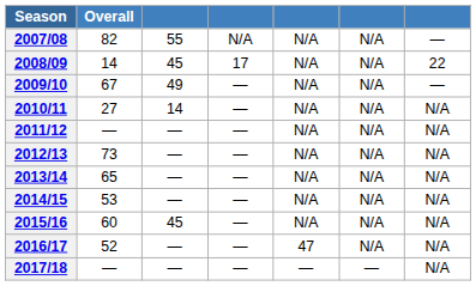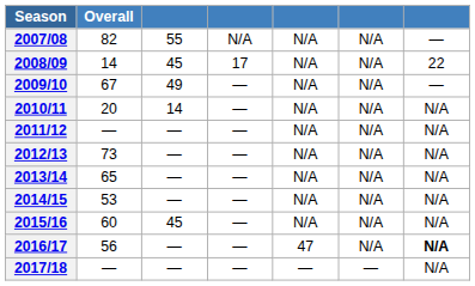2010/11 | Overall: 27 -> 20
2016/17 | Overall: 52 -> 56
2016/17 | column 7: normal -> bold
